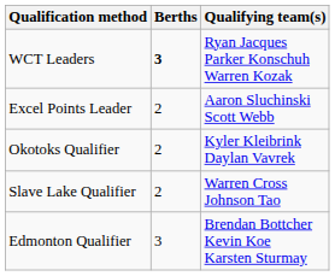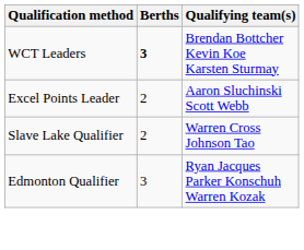WCT Leaders | Qualifying team(s): Ryan Jacques Parker Konschuh Warren Kozak -> Brendan Bottcher Kevin Koe Karsten Sturmay
- row: Okotoks Qualifier | 2 | Kyler Kleibrink Daylan Vavrek
Edmonton Qualifier | Qualifying team(s): Brendan Bottcher Kevin Koe Karsten Sturmay -> Ryan Jacques Parker Konschuh Warren Kozak
